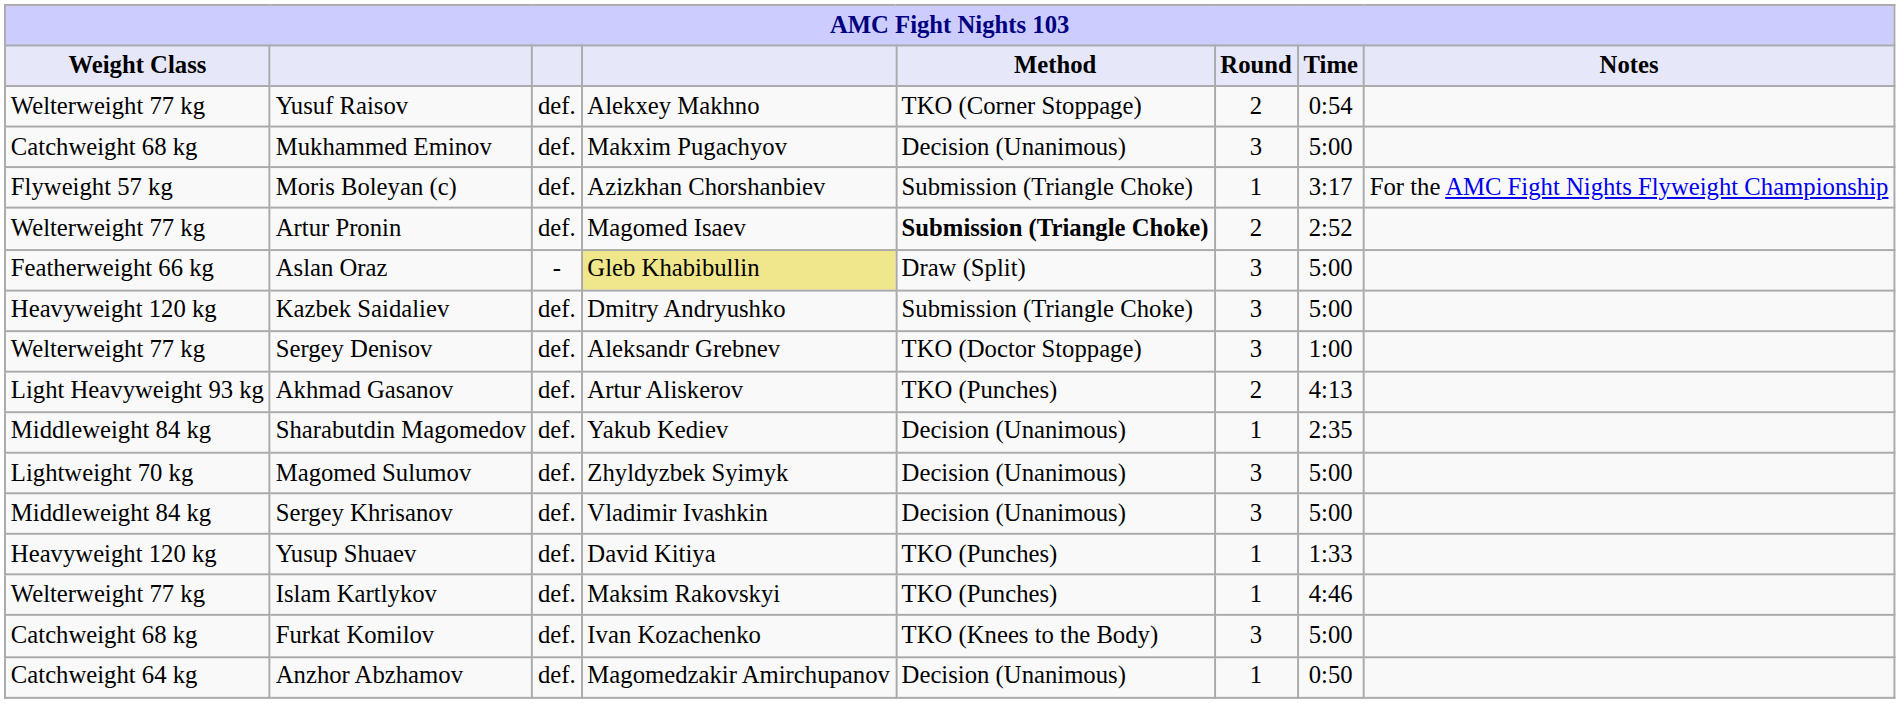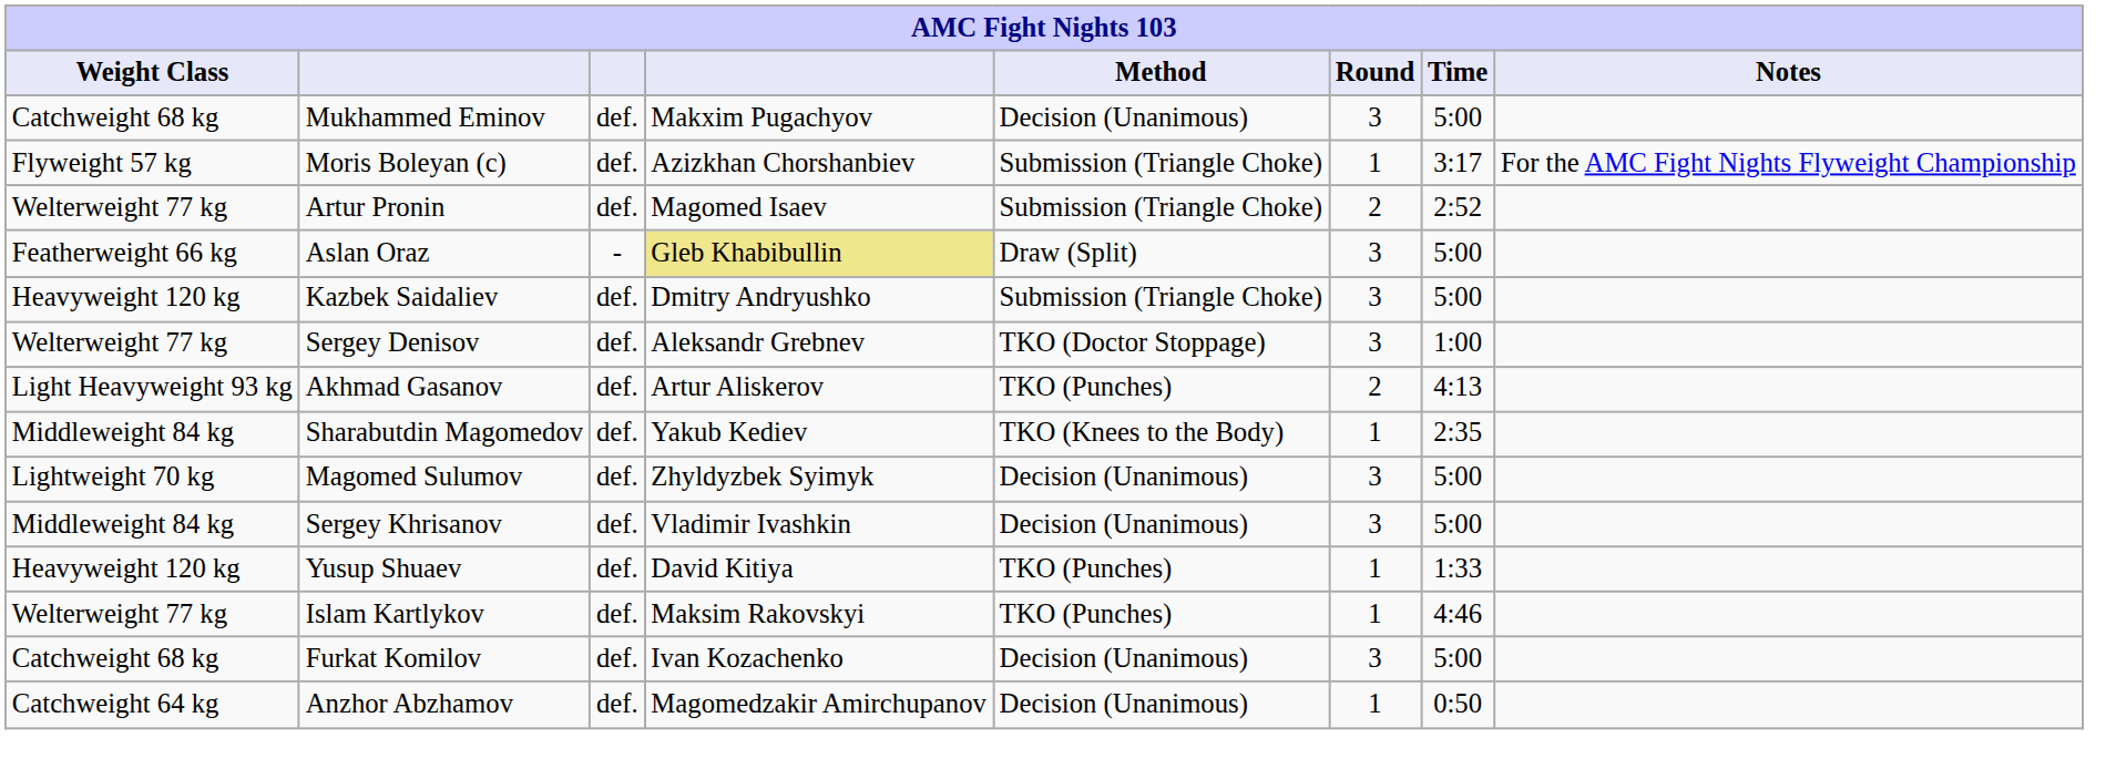- row: Welterweight 77 kg | Yusuf Raisov | def. | Alekxey Makhno | TKO (Corner Stoppage) | 2 | 0:54
Artur Pronin | Method: bold -> normal
Sharabutdin Magomedov | Method: Decision (Unanimous) -> TKO (Knees to the Body)
Furkat Komilov | Method: TKO (Knees to the Body) -> Decision (Unanimous)
